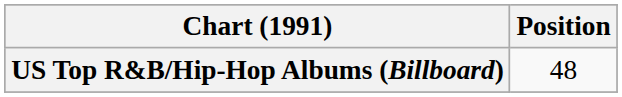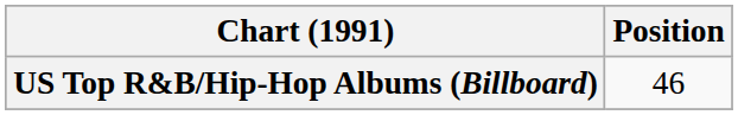US Top R&B/Hip-Hop Albums (Billboard) | Position: 48 -> 46
